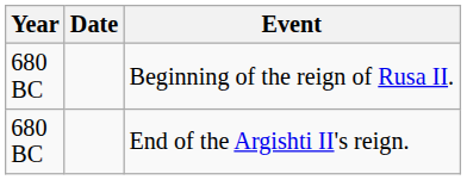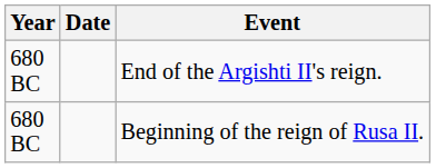rows swapped: End of the Argishti II's reign. <-> Beginning of the reign of Rusa II.
